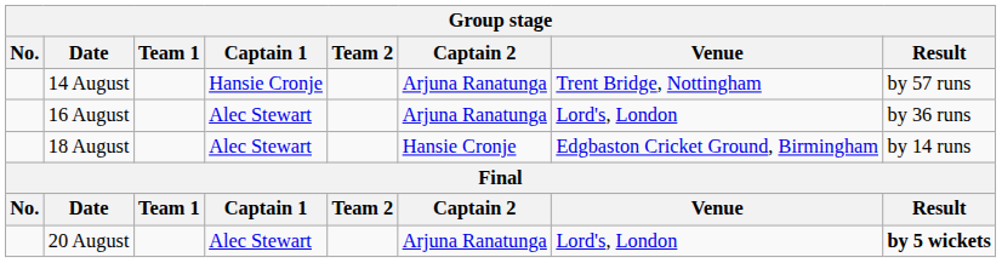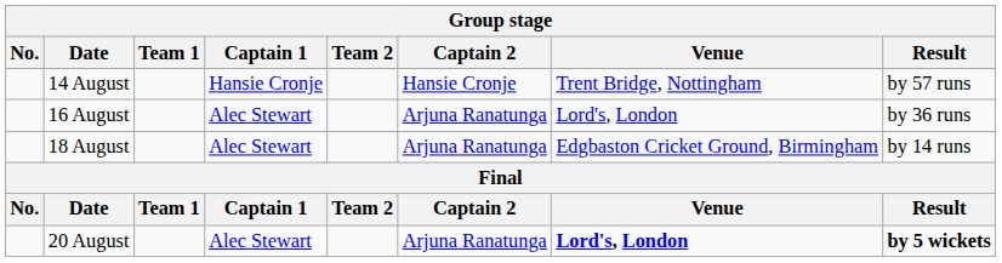14 August | Captain 2: Arjuna Ranatunga -> Hansie Cronje
18 August | Captain 2: Hansie Cronje -> Arjuna Ranatunga
20 August | Venue: normal -> bold
